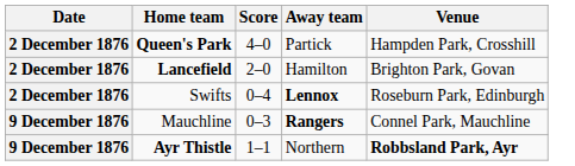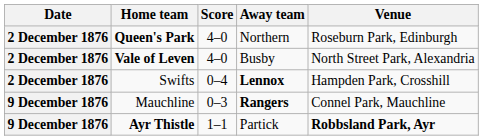Queen's Park | Away team: Partick -> Northern
Queen's Park | Venue: Hampden Park, Crosshill -> Roseburn Park, Edinburgh
+ row: 2 December 1876 | Vale of Leven | 4–0 | Busby | North Street Park, Alexandria
- row: 2 December 1876 | Lancefield | 2–0 | Hamilton | Brighton Park, Govan
Swifts | Venue: Roseburn Park, Edinburgh -> Hampden Park, Crosshill
Ayr Thistle | Away team: Northern -> Partick
